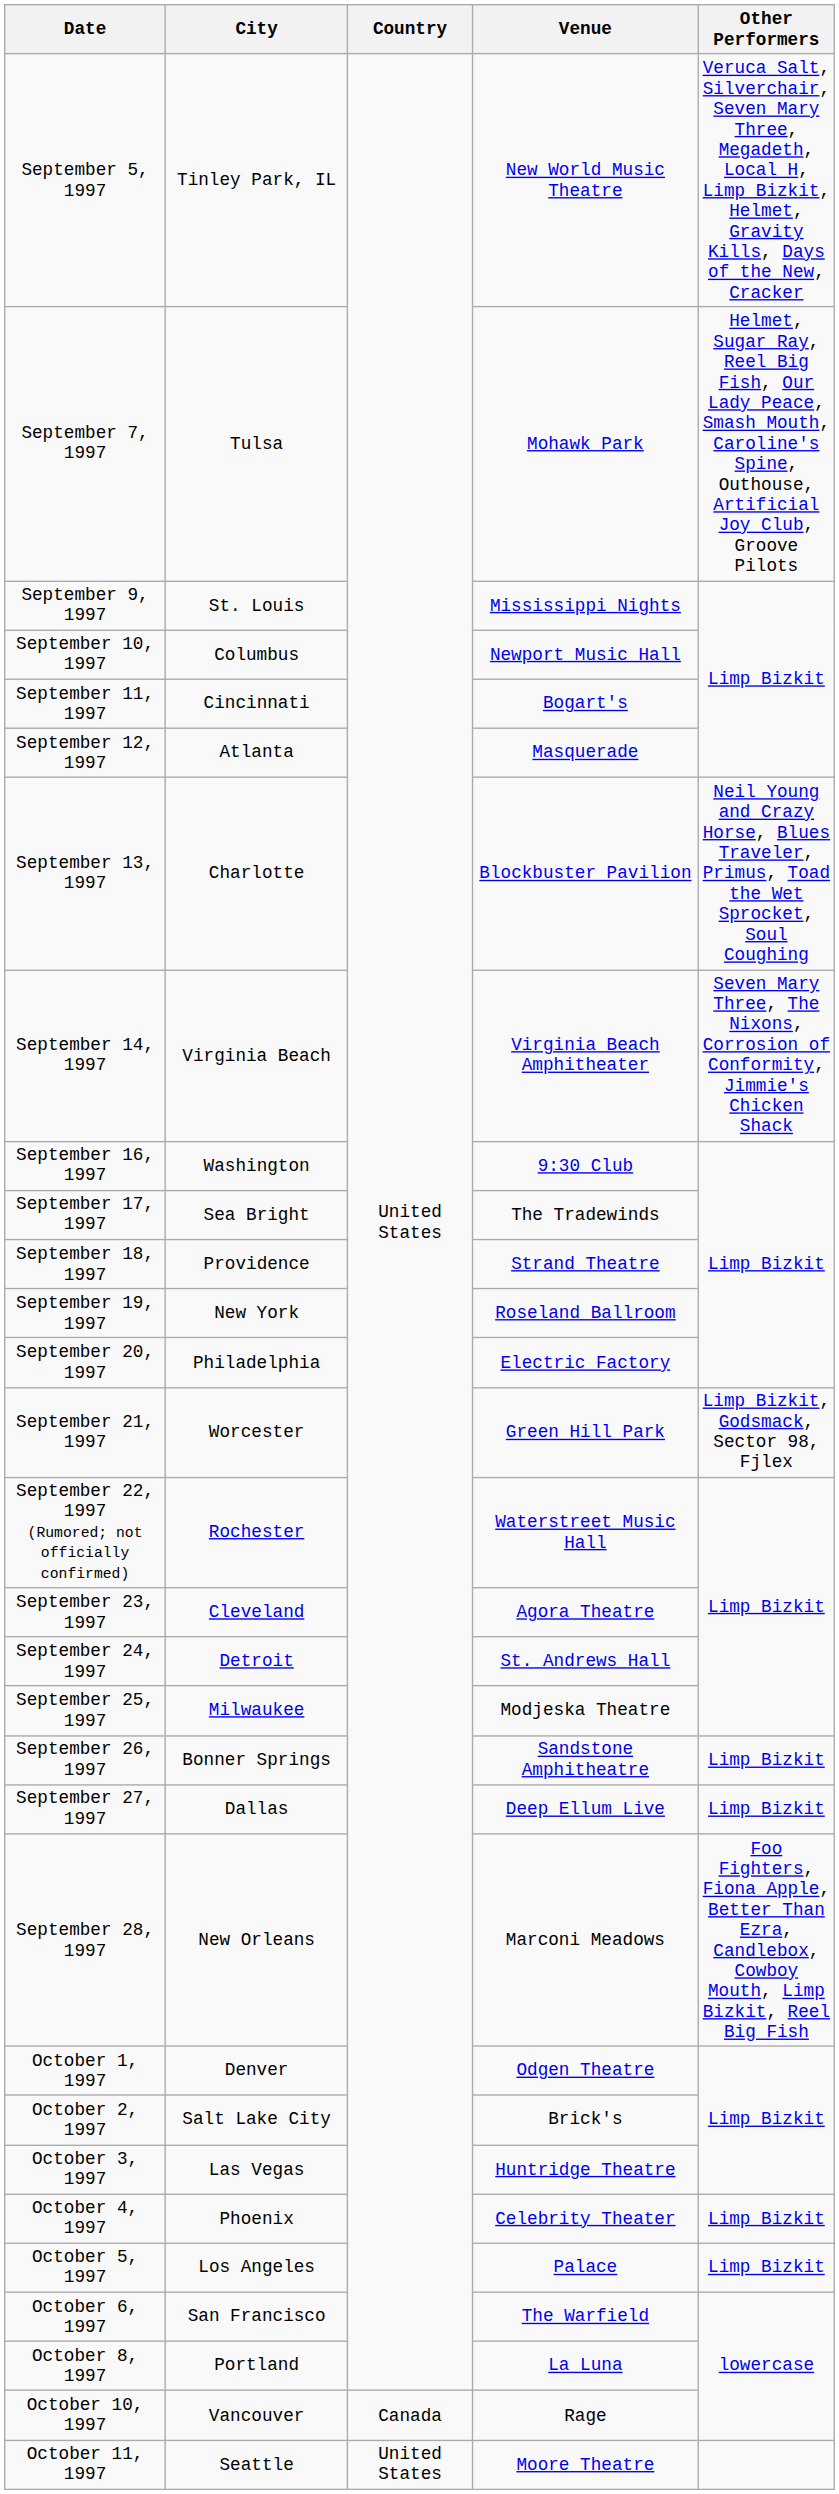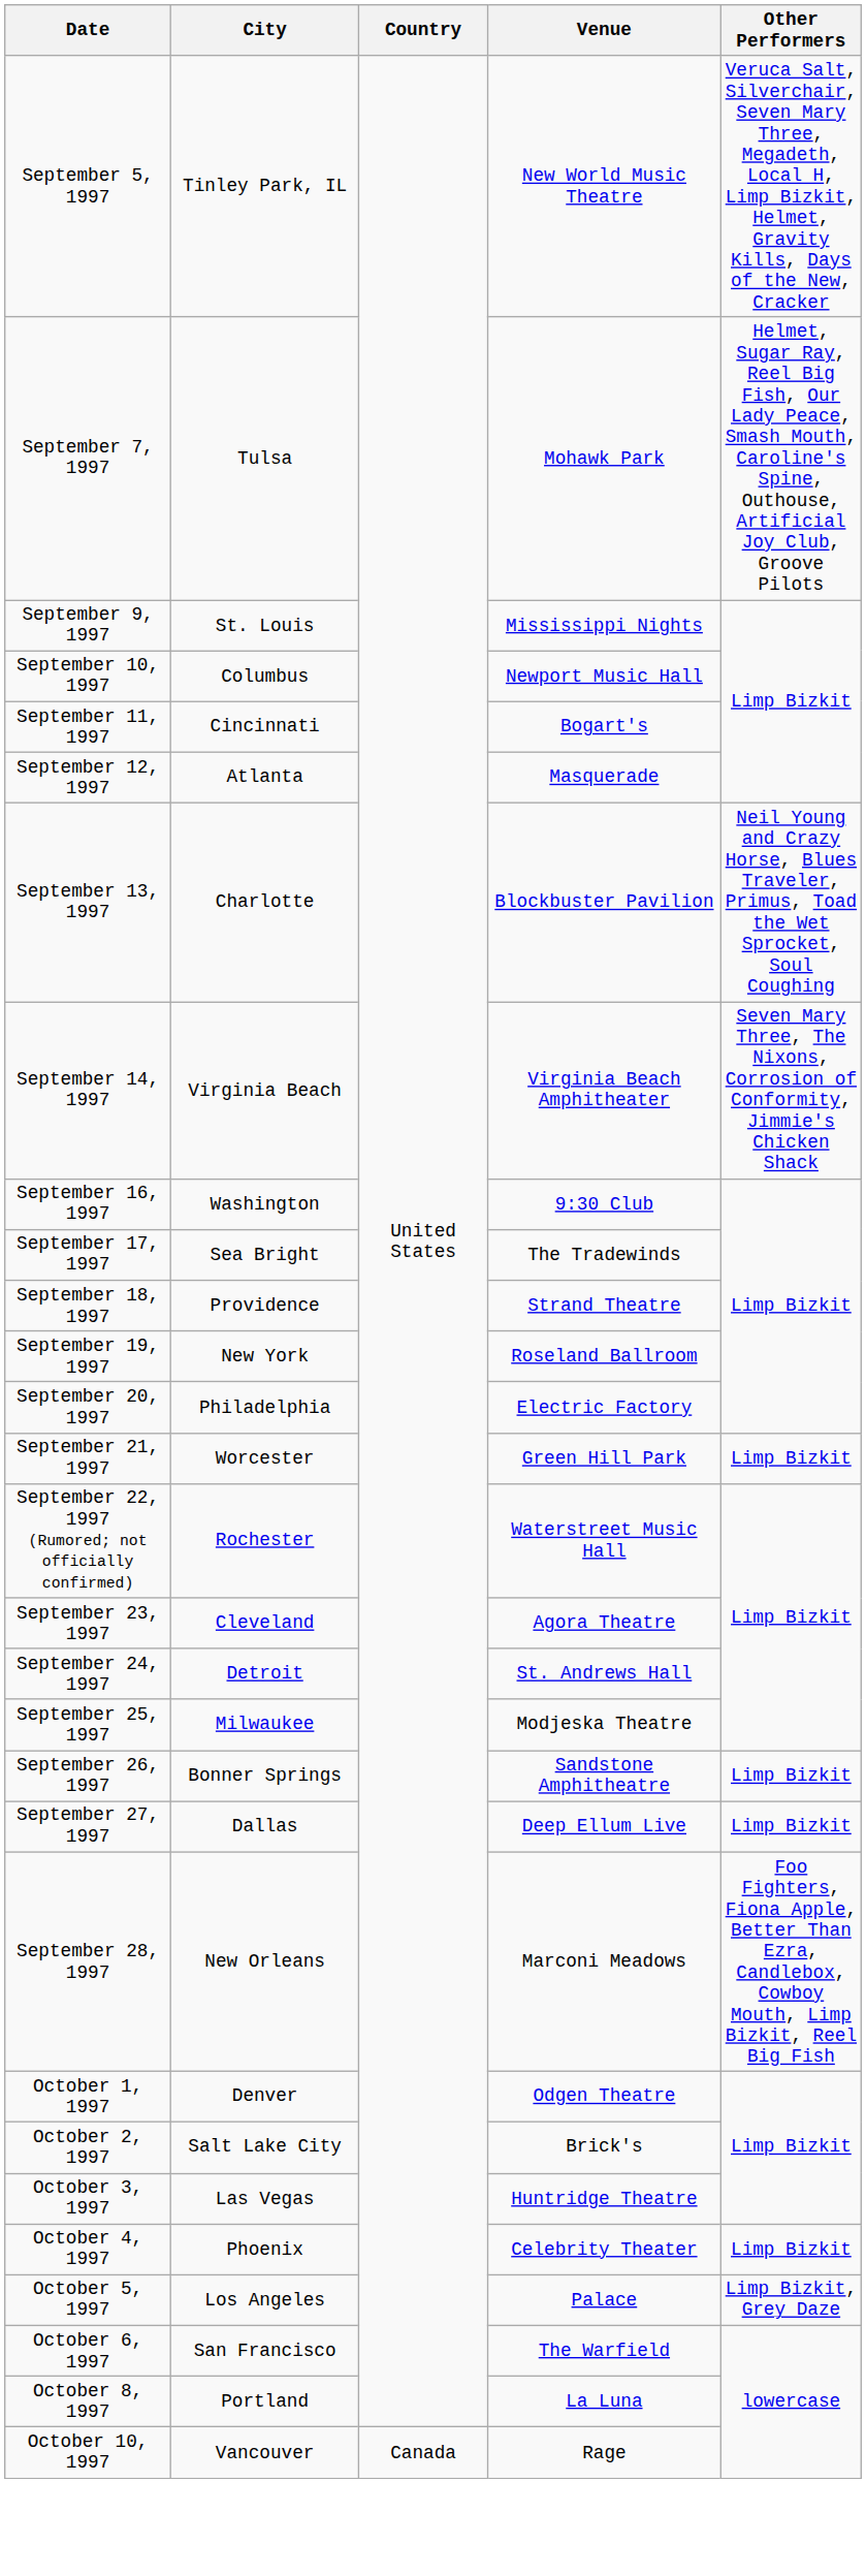September 21, 1997 | Other Performers: Limp Bizkit, Godsmack, Sector 98, Fjlex -> Limp Bizkit
October 5, 1997 | Other Performers: Limp Bizkit -> Limp Bizkit, Grey Daze
- row: October 11, 1997 | Seattle | United States | Moore Theatre
